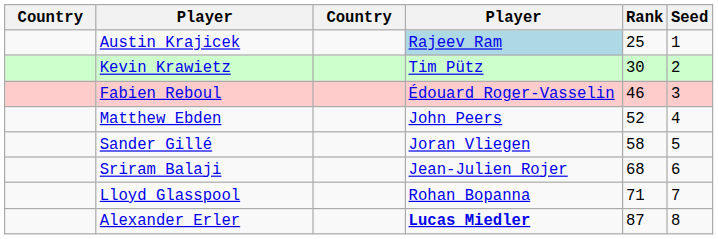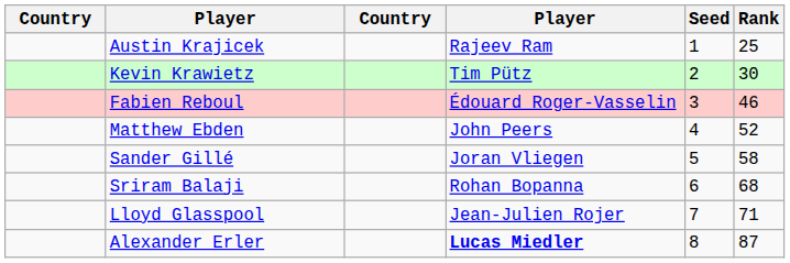columns swapped: Rank <-> Seed
Austin Krajicek | column 4: lightblue background -> no background
Sriram Balaji | column 4: Jean-Julien Rojer -> Rohan Bopanna
Lloyd Glasspool | column 4: Rohan Bopanna -> Jean-Julien Rojer
